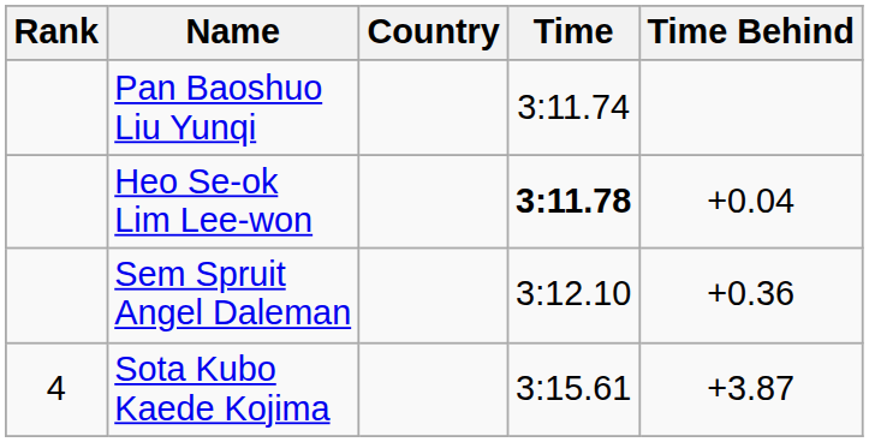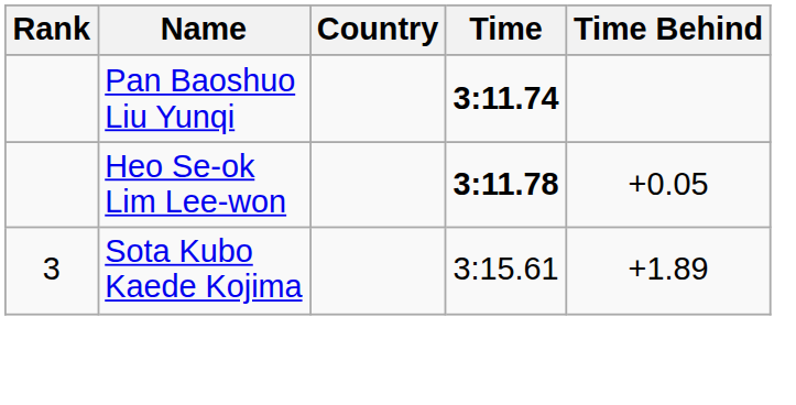Pan Baoshuo Liu Yunqi | Time: normal -> bold
Heo Se-ok Lim Lee-won | Time Behind: +0.04 -> +0.05
- row: Sem Spruit Angel Daleman | 3:12.10 | +0.36
Sota Kubo Kaede Kojima | Rank: 4 -> 3
Sota Kubo Kaede Kojima | Time Behind: +3.87 -> +1.89
